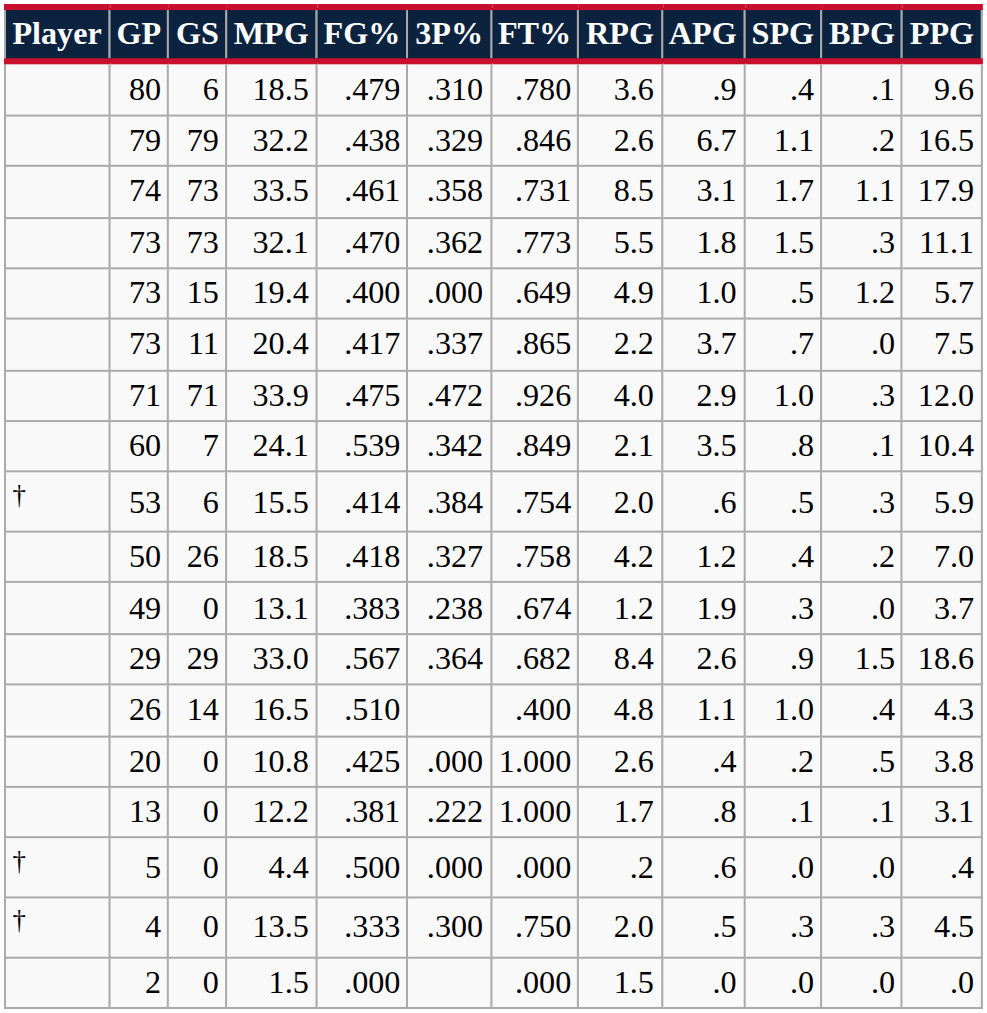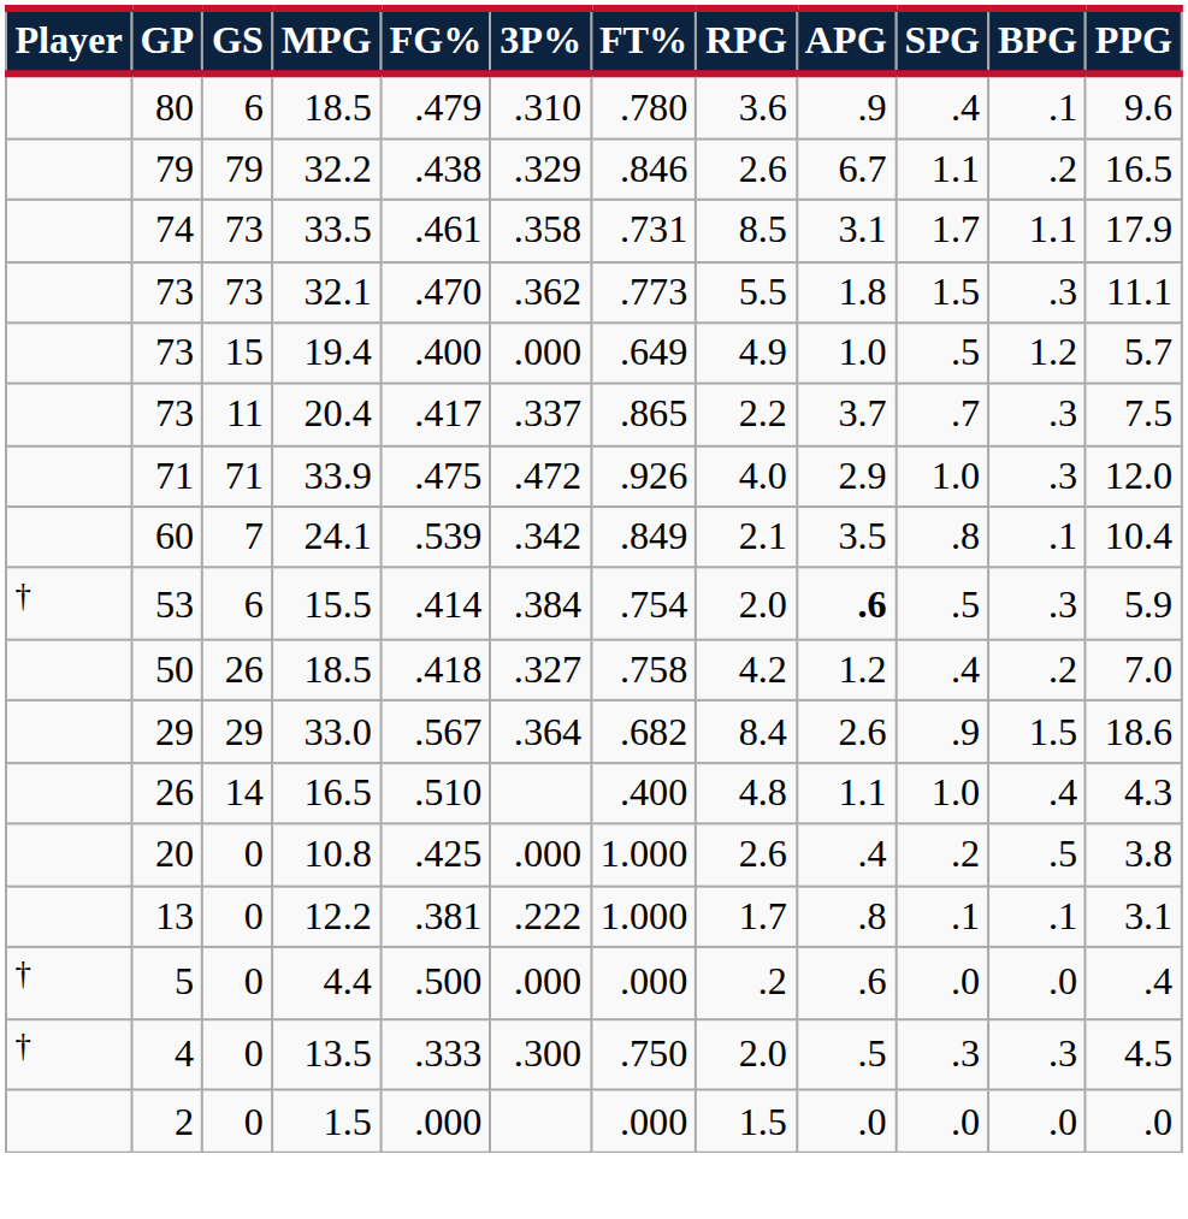20.4 | BPG: .0 -> .3
15.5 | APG: normal -> bold
- row: 49 | 0 | 13.1 | .383 | .238 | .674 | 1.2 | 1.9 | .3 | .0 | 3.7
